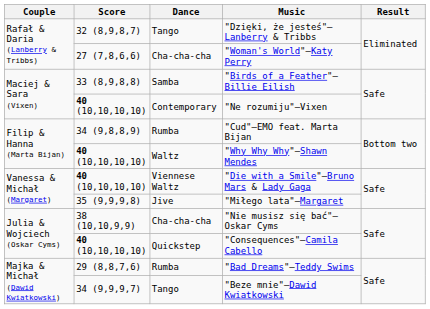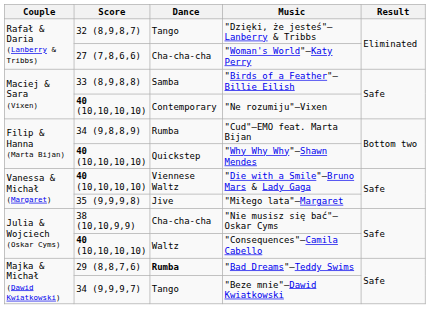"Why Why Why"—Shawn Mendes | Dance: Waltz -> Quickstep
"Consequences"—Camila Cabello | Dance: Quickstep -> Waltz
"Bad Dreams"—Teddy Swims | Dance: normal -> bold
